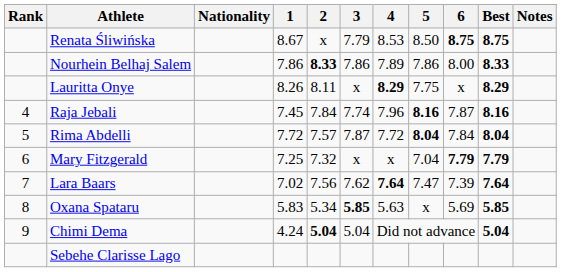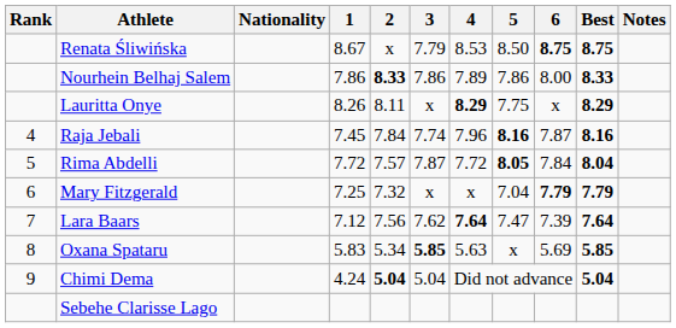Rima Abdelli | 5: 8.04 -> 8.05
Lara Baars | 1: 7.02 -> 7.12
